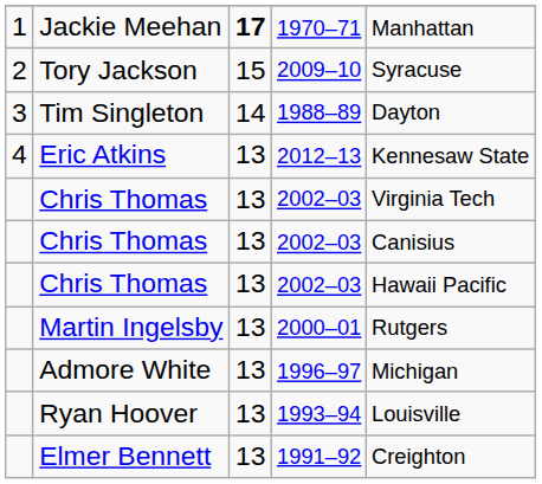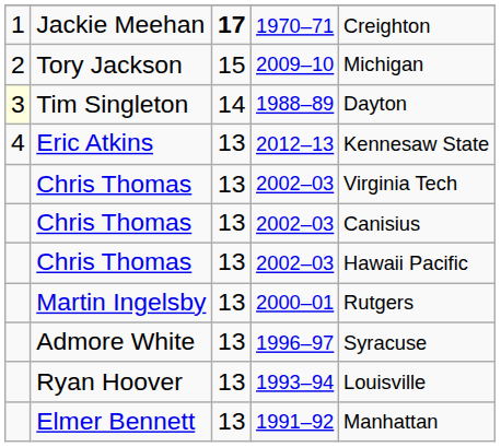Jackie Meehan | column 5: Manhattan -> Creighton
Tory Jackson | column 5: Syracuse -> Michigan
Tim Singleton | column 1: no background -> lightyellow background
Admore White | column 5: Michigan -> Syracuse
Elmer Bennett | column 5: Creighton -> Manhattan
